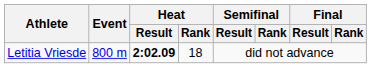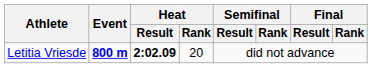Letitia Vriesde | Event: normal -> bold
Letitia Vriesde | Heat / Rank: 18 -> 20
